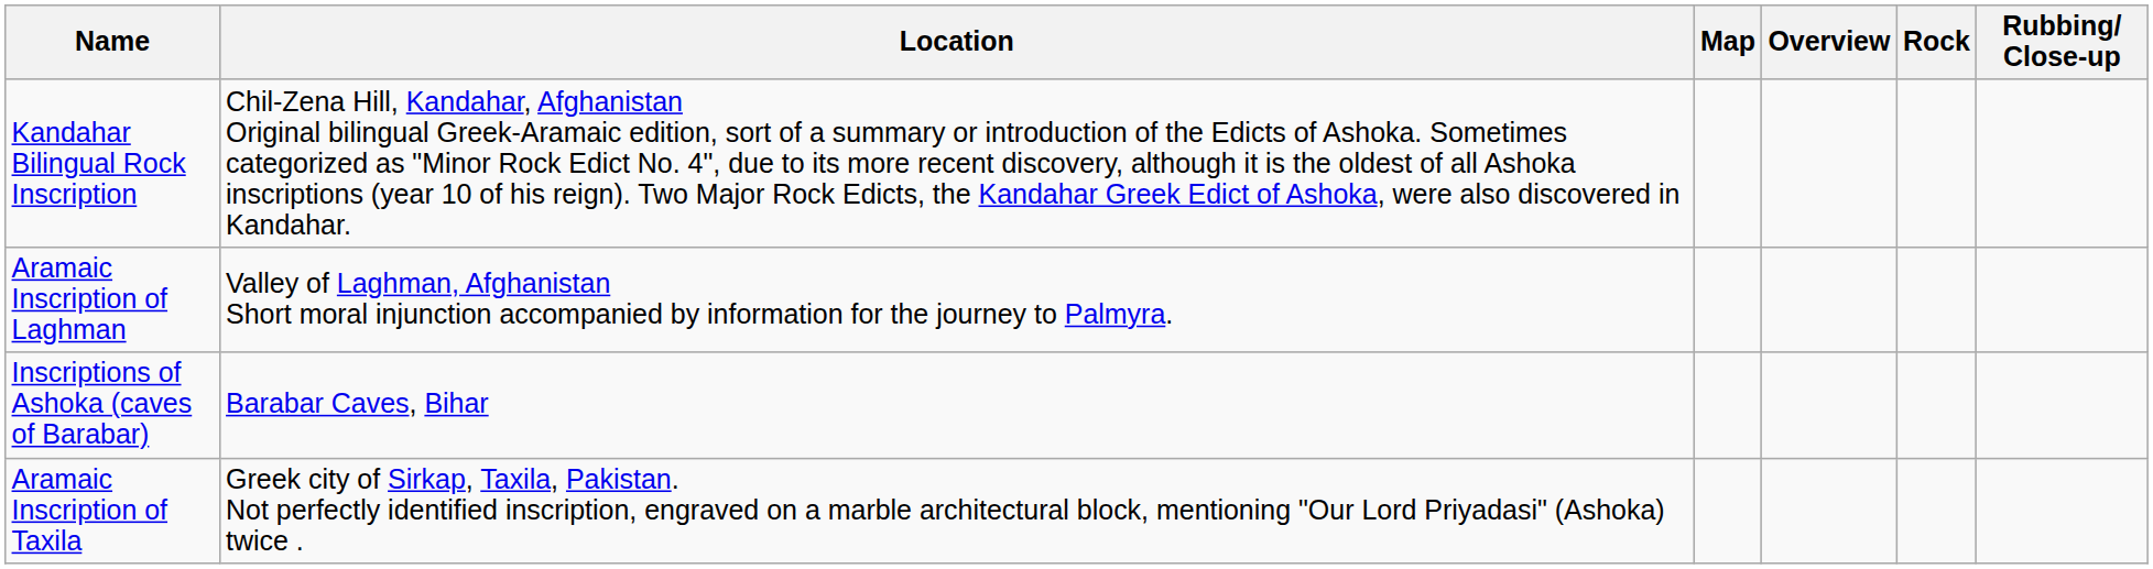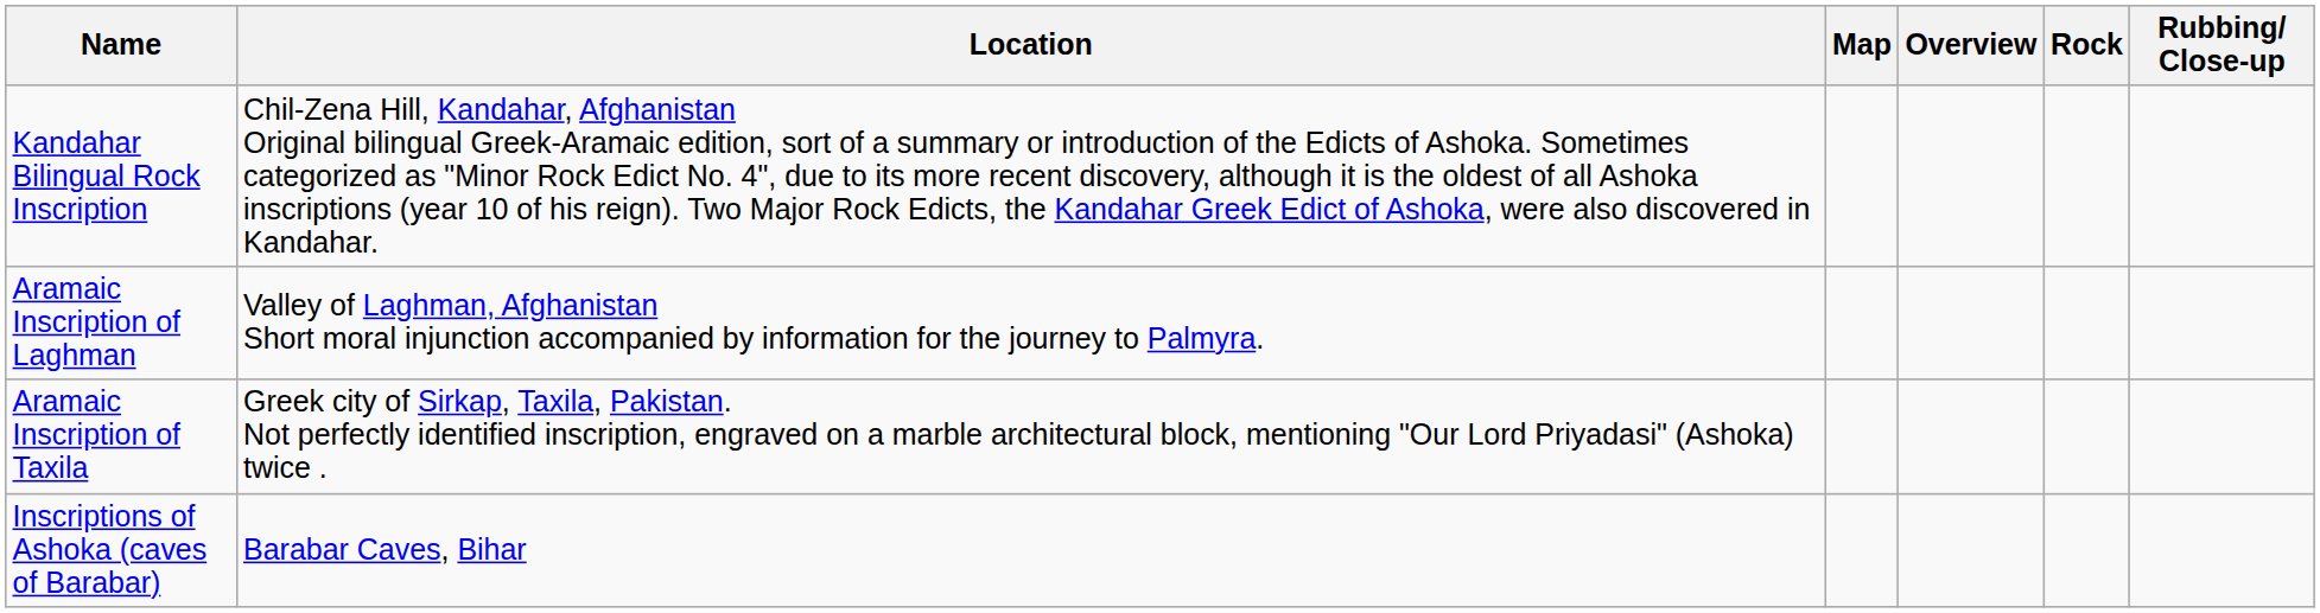rows swapped: Aramaic Inscription of Taxila <-> Inscriptions of Ashoka (caves of Barabar)
